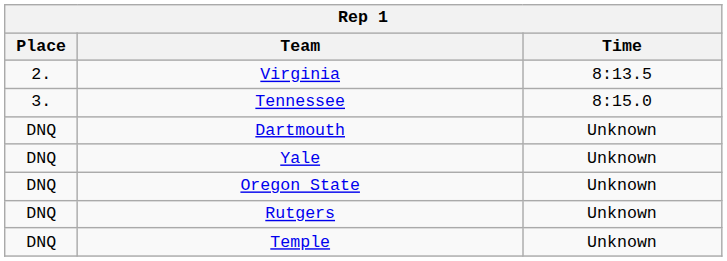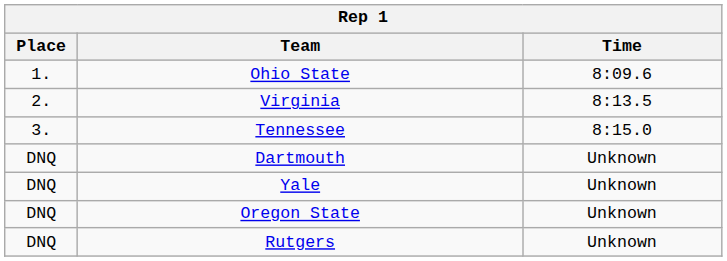+ row: 1. | Ohio State | 8:09.6
- row: DNQ | Temple | Unknown
